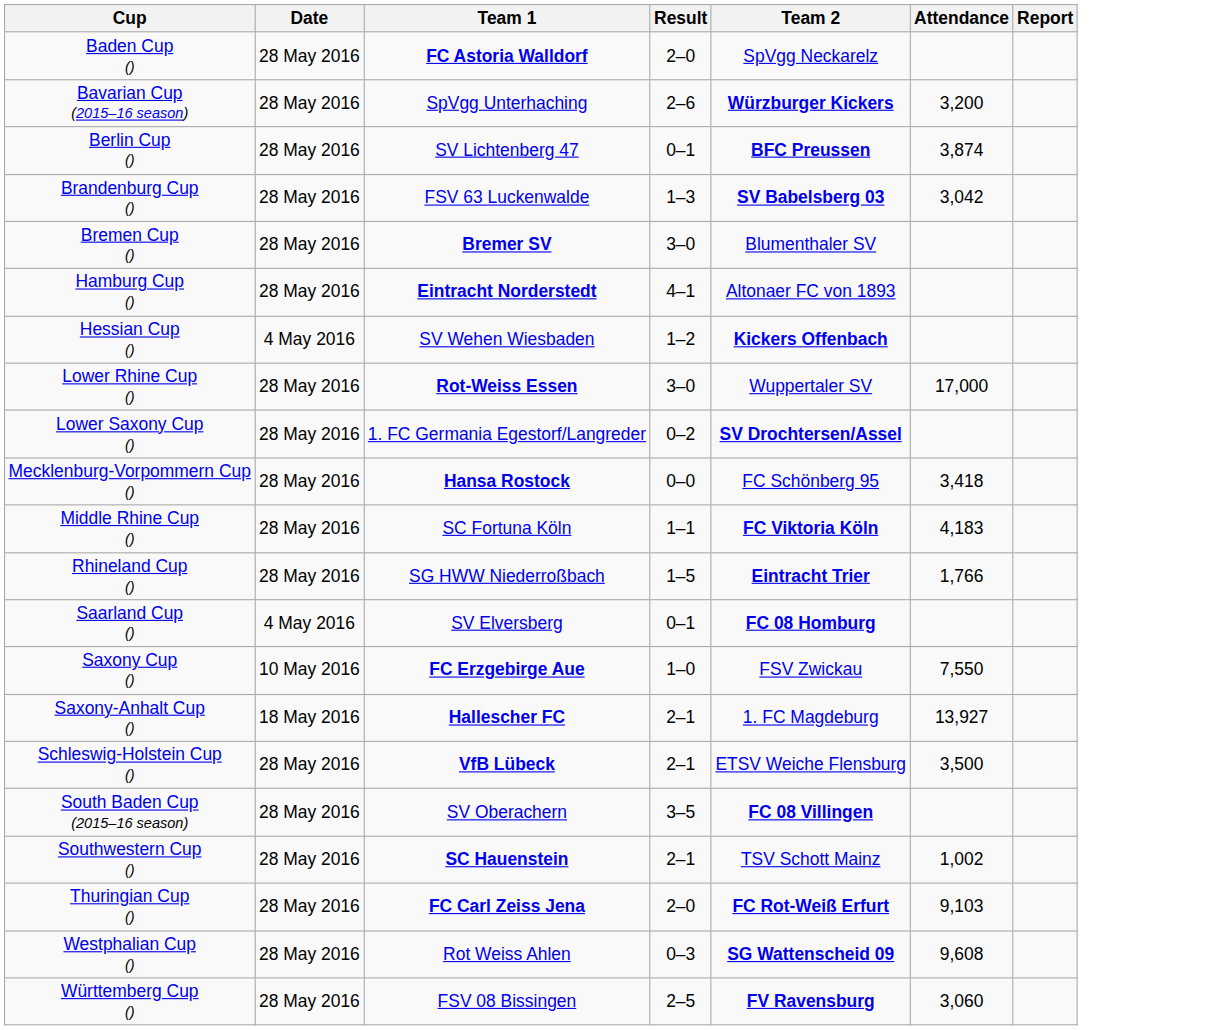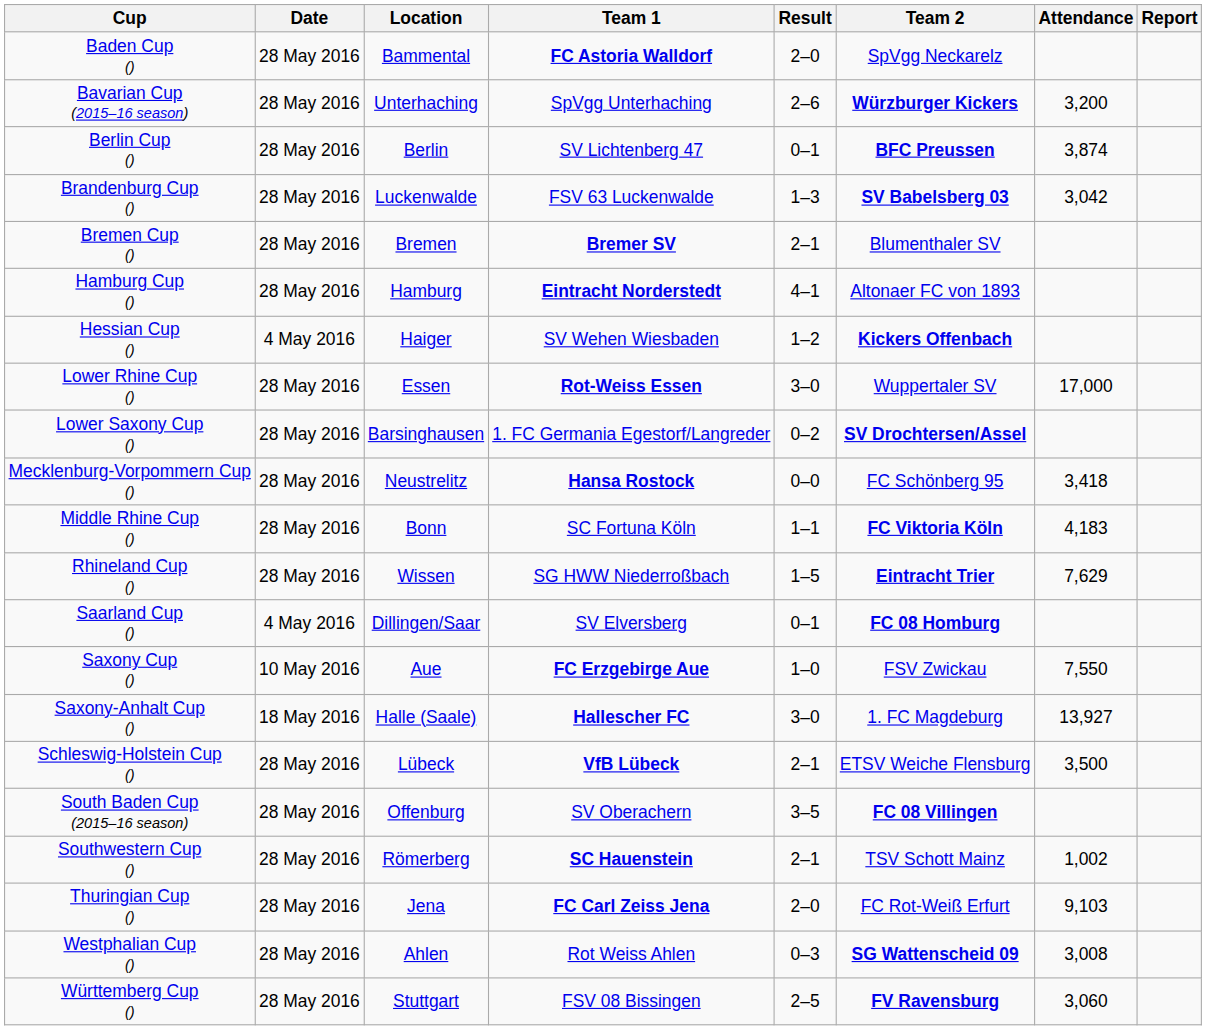+ column: Location | Bammental | Unterhaching | Berlin | Luckenwalde | Bremen | Hamburg | Haiger | Essen | Barsinghausen | Neustrelitz | Bonn | Wissen | Dillingen/Saar | Aue | Halle (Saale) | Lübeck | Offenburg | Römerberg | Jena | Ahlen | Stuttgart
Bremen Cup () | Result: 3–0 -> 2–1
Rhineland Cup () | Attendance: 1,766 -> 7,629
Saxony-Anhalt Cup () | Result: 2–1 -> 3–0
Thuringian Cup () | Team 2: bold -> normal
Westphalian Cup () | Attendance: 9,608 -> 3,008
